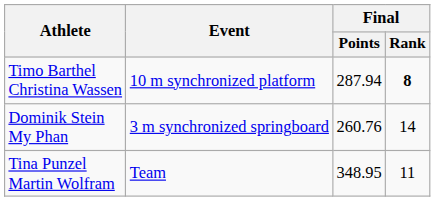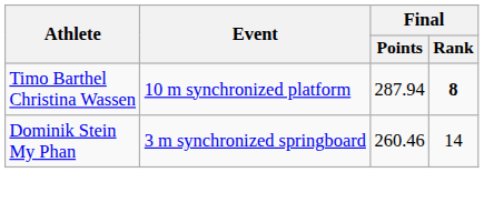Dominik Stein My Phan | Final / Points: 260.76 -> 260.46
- row: Tina Punzel Martin Wolfram | Team | 348.95 | 11
